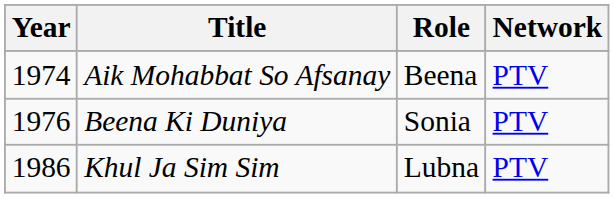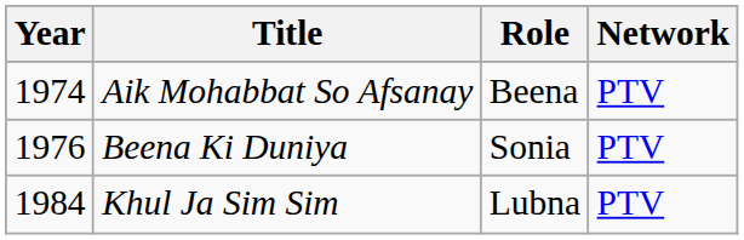Khul Ja Sim Sim | Year: 1986 -> 1984
